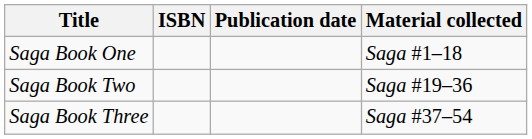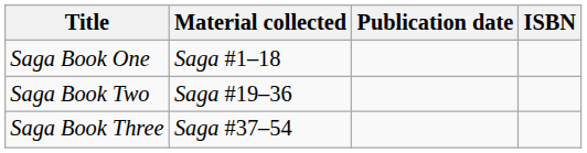columns swapped: Material collected <-> ISBN
